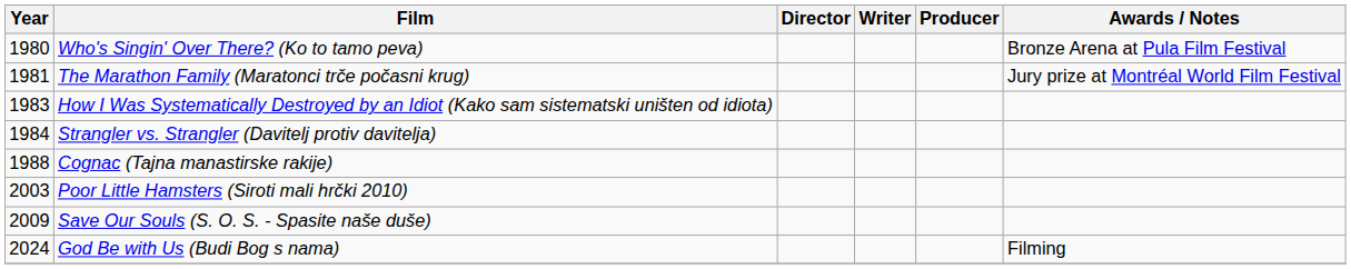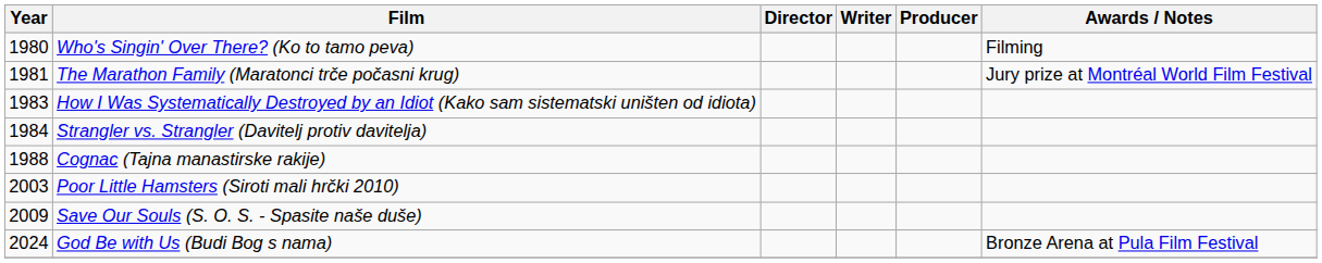Who's Singin' Over There? (Ko to tamo peva) | Awards / Notes: Bronze Arena at Pula Film Festival -> Filming
God Be with Us (Budi Bog s nama) | Awards / Notes: Filming -> Bronze Arena at Pula Film Festival
